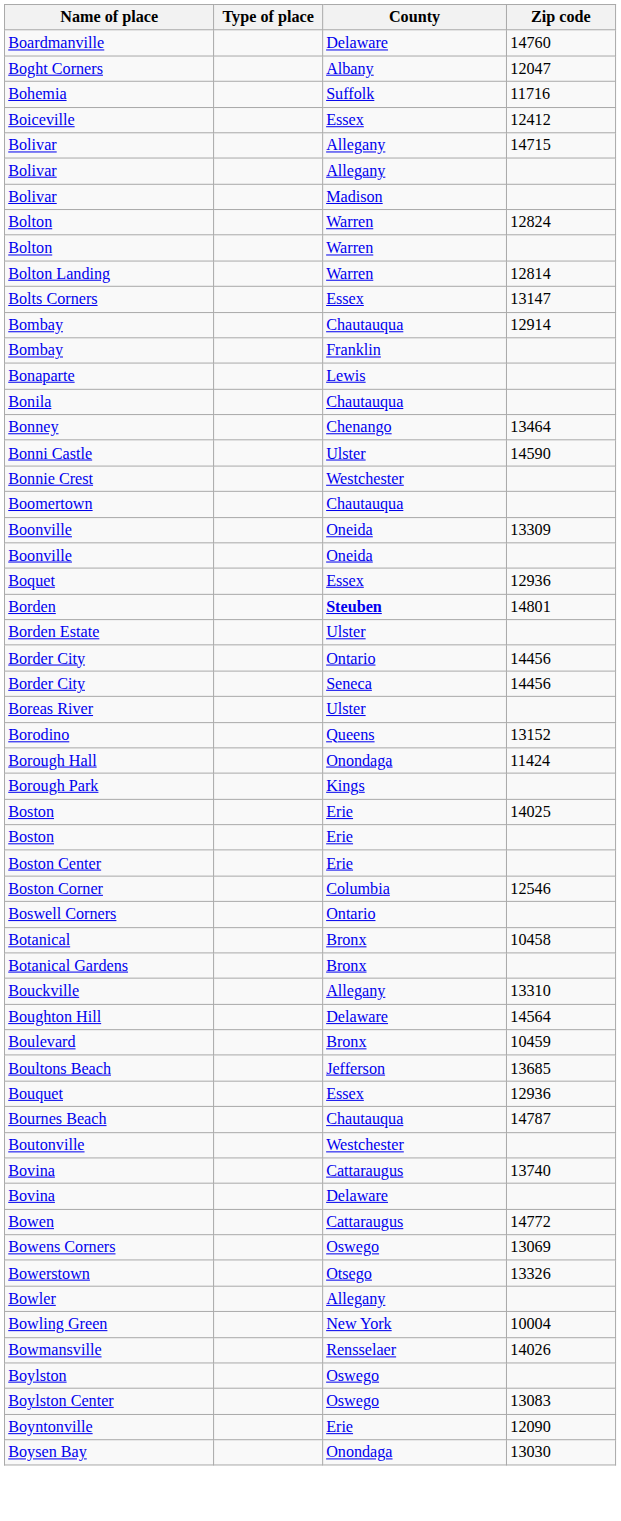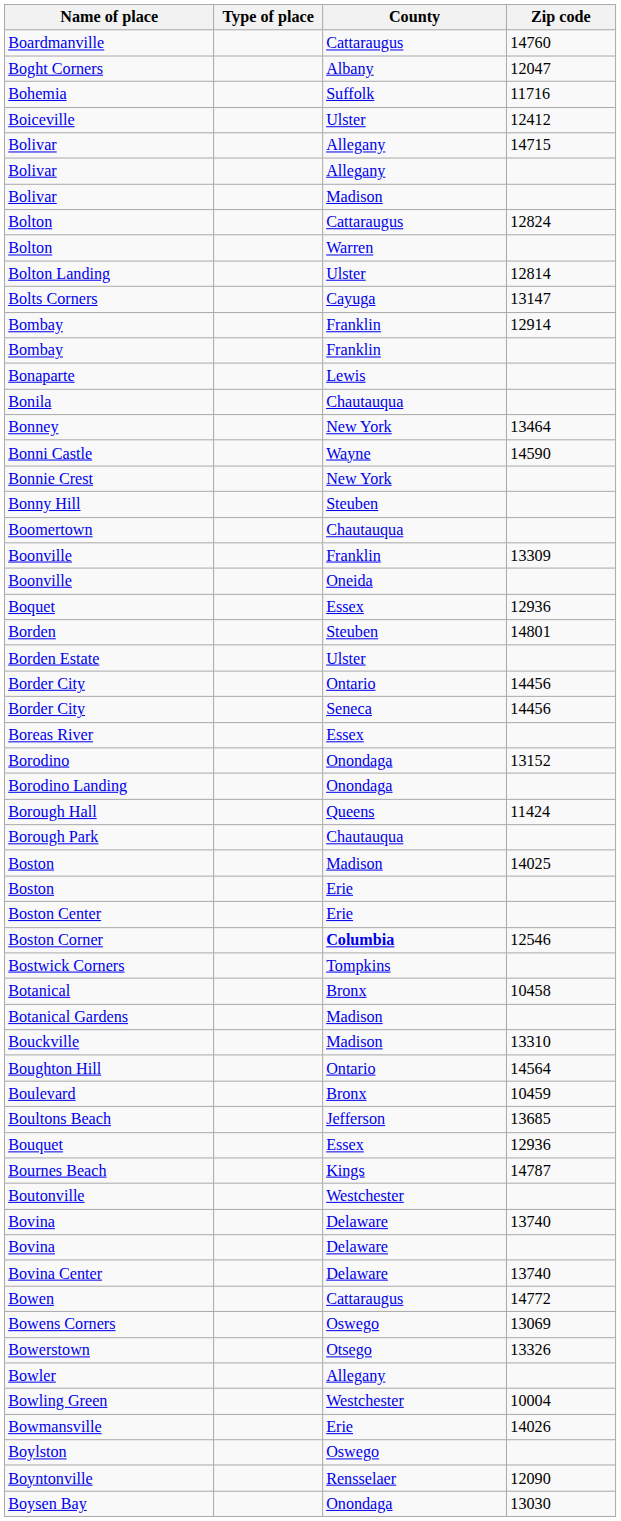Boardmanville | County: Delaware -> Cattaraugus
Boiceville | County: Essex -> Ulster
Bolton / 12824 | County: Warren -> Cattaraugus
Bolton Landing | County: Warren -> Ulster
Bolts Corners | County: Essex -> Cayuga
Bombay / 12914 | County: Chautauqua -> Franklin
Bonney | County: Chenango -> New York
Bonni Castle | County: Ulster -> Wayne
Bonnie Crest | County: Westchester -> New York
+ row: Bonny Hill | Steuben
Boonville / 13309 | County: Oneida -> Franklin
Borden | County: bold -> normal
Boreas River | County: Ulster -> Essex
Borodino | County: Queens -> Onondaga
+ row: Borodino Landing | Onondaga
Borough Hall | County: Onondaga -> Queens
Borough Park | County: Kings -> Chautauqua
Boston / 14025 | County: Erie -> Madison
Boston Corner | County: normal -> bold
+ row: Bostwick Corners | Tompkins
- row: Boswell Corners | Ontario
Botanical Gardens | County: Bronx -> Madison
Bouckville | County: Allegany -> Madison
Boughton Hill | County: Delaware -> Ontario
Bournes Beach | County: Chautauqua -> Kings
Bovina / 13740 | County: Cattaraugus -> Delaware
+ row: Bovina Center | Delaware | 13740
Bowling Green | County: New York -> Westchester
Bowmansville | County: Rensselaer -> Erie
- row: Boylston Center | Oswego | 13083
Boyntonville | County: Erie -> Rensselaer
